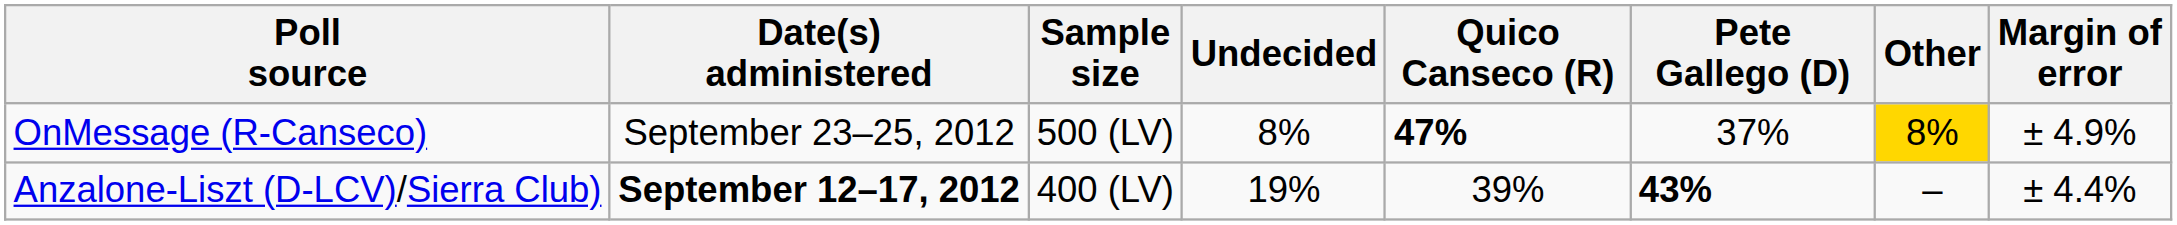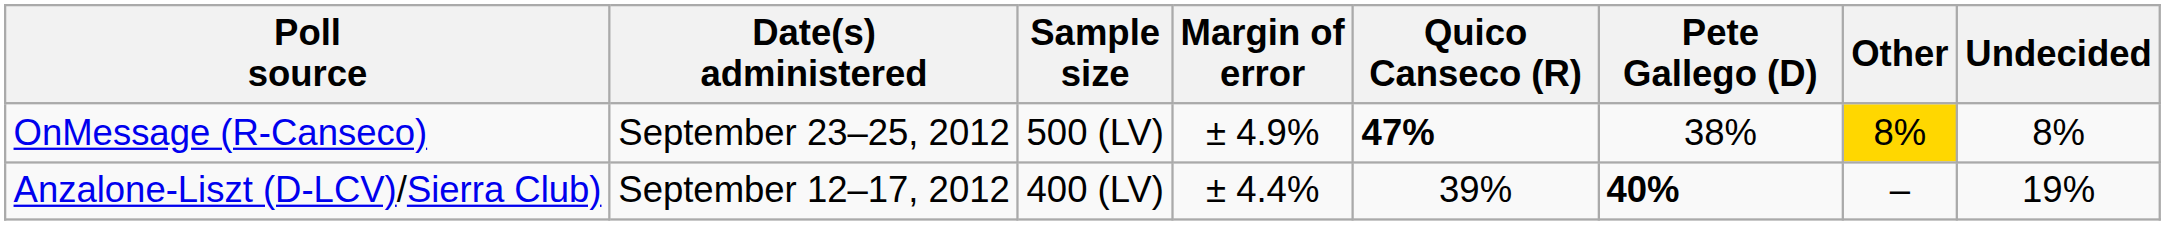columns swapped: Margin of error <-> Undecided
OnMessage (R-Canseco) | Pete Gallego (D): 37% -> 38%
Anzalone-Liszt (D-LCV)/Sierra Club) | Date(s) administered: bold -> normal
Anzalone-Liszt (D-LCV)/Sierra Club) | Pete Gallego (D): 43% -> 40%
